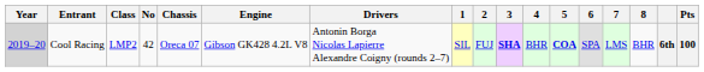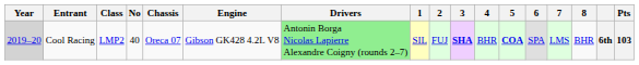Cool Racing | No: 42 -> 40
Cool Racing | Drivers: no background -> lightgreen background
Cool Racing | Pts: 100 -> 103
